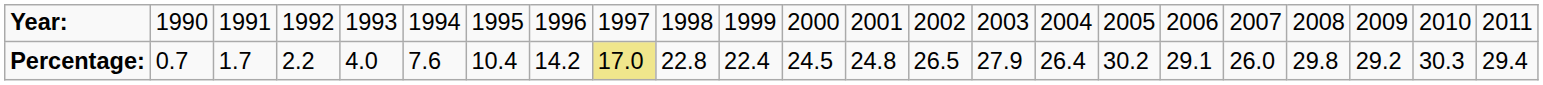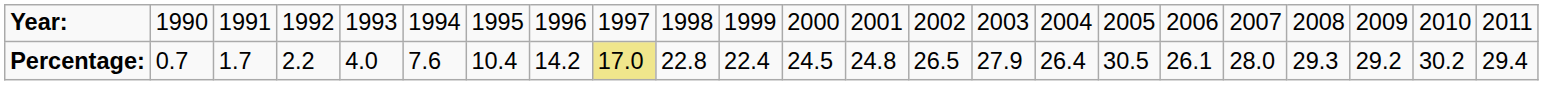Percentage: | column 17: 30.2 -> 30.5
Percentage: | column 18: 29.1 -> 26.1
Percentage: | column 19: 26.0 -> 28.0
Percentage: | column 20: 29.8 -> 29.3
Percentage: | column 22: 30.3 -> 30.2
